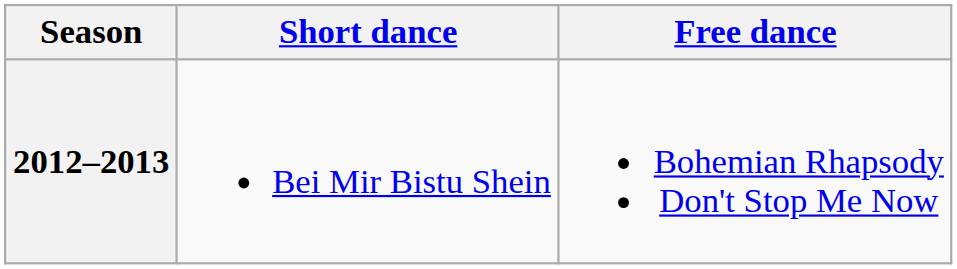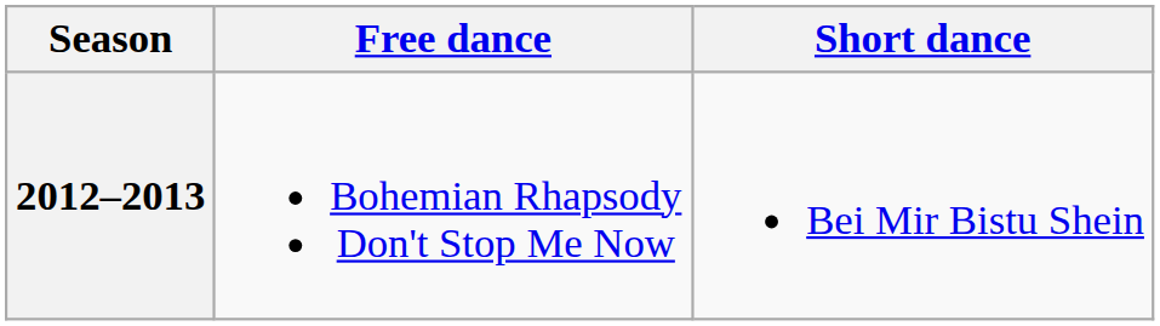columns swapped: Short dance <-> Free dance
